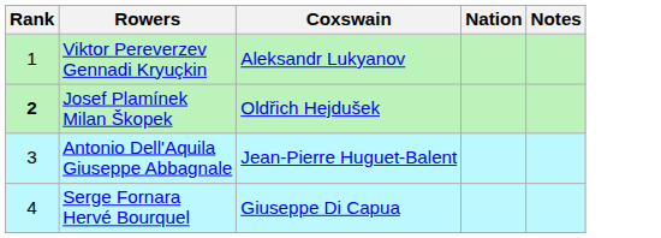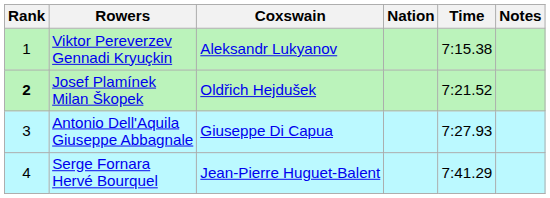+ column: Time | 7:15.38 | 7:21.52 | 7:27.93 | 7:41.29
Antonio Dell'Aquila Giuseppe Abbagnale | Coxswain: Jean-Pierre Huguet-Balent -> Giuseppe Di Capua
Serge Fornara Hervé Bourquel | Coxswain: Giuseppe Di Capua -> Jean-Pierre Huguet-Balent
